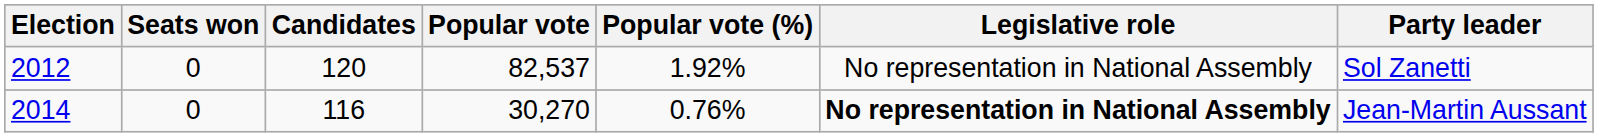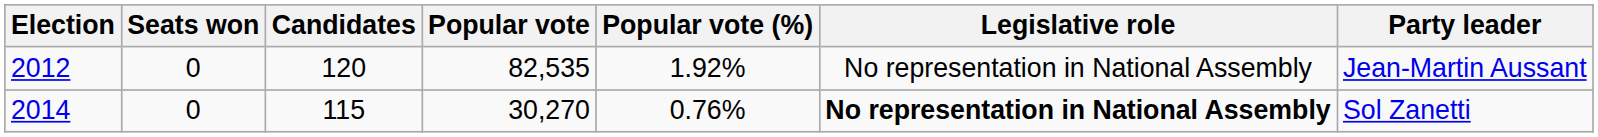2012 | Popular vote: 82,537 -> 82,535
2012 | Party leader: Sol Zanetti -> Jean-Martin Aussant
2014 | Candidates: 116 -> 115
2014 | Party leader: Jean-Martin Aussant -> Sol Zanetti
